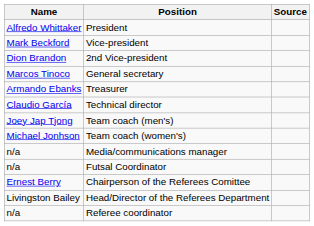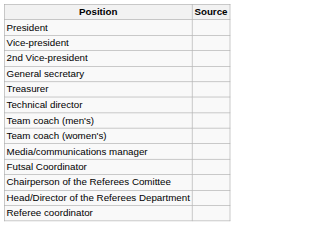- column: Name | Alfredo Whittaker | Mark Beckford | Dion Brandon | Marcos Tinoco | Armando Ebanks | Claudio García | Joey Jap Tjong | Michael Jonhson | n/a | n/a | Ernest Berry | Livingston Bailey | n/a
